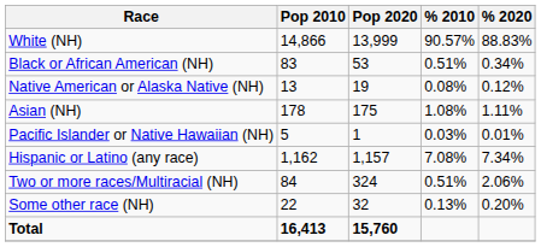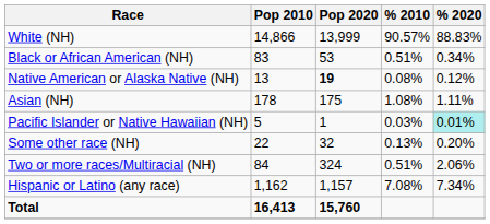Native American or Alaska Native (NH) | Pop 2020: normal -> bold
Pacific Islander or Native Hawaiian (NH) | % 2020: no background -> paleturquoise background
rows swapped: Some other race (NH) <-> Hispanic or Latino (any race)
